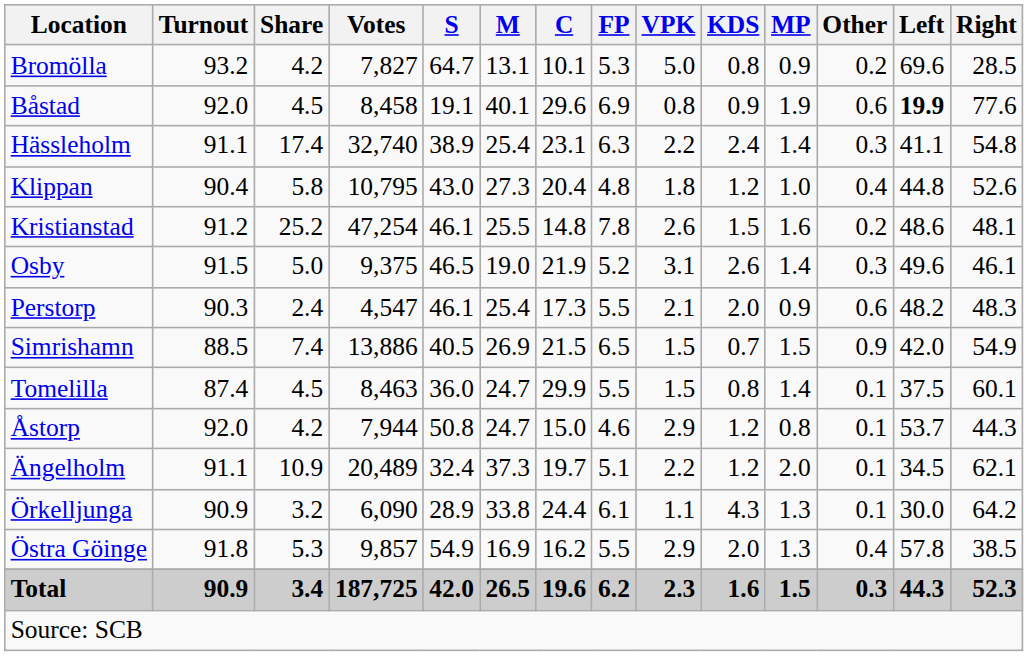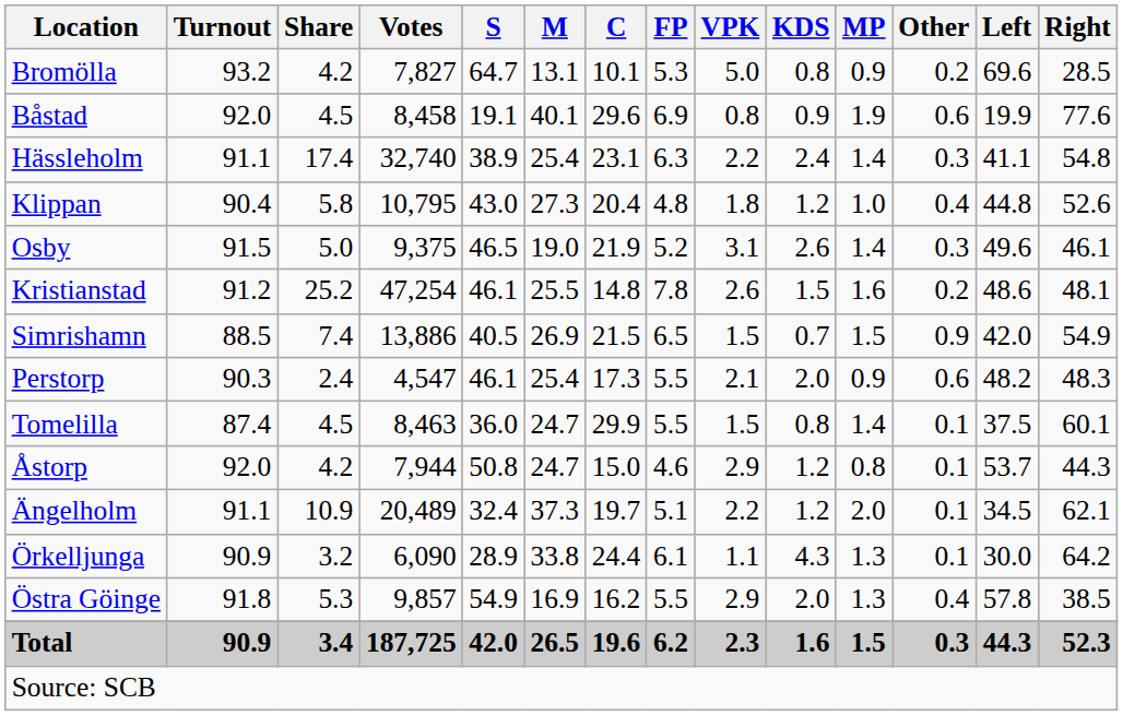Båstad | Left: bold -> normal
rows swapped: Kristianstad <-> Osby
rows swapped: Perstorp <-> Simrishamn
